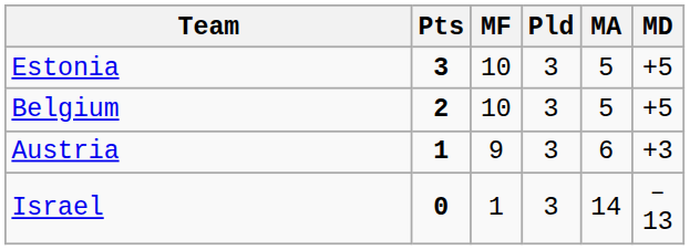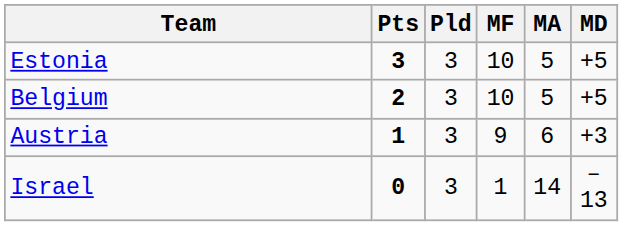columns swapped: Pld <-> MF
